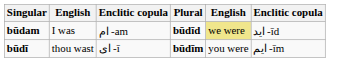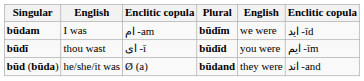būdam | Plural: būdīd -> būdīm
būdam | column 5: khaki background -> no background
būdī | Plural: būdīm -> būdīd
+ row: būd (būda) | he/she/it was | Ø (a) | būdand | they were | اند -and
